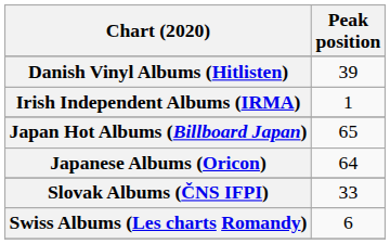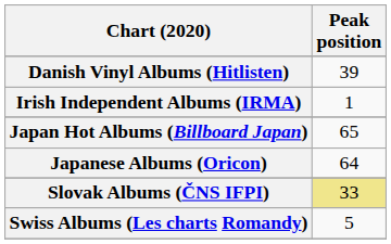Slovak Albums (ČNS IFPI) | Peak position: no background -> khaki background
Swiss Albums (Les charts Romandy) | Peak position: 6 -> 5
